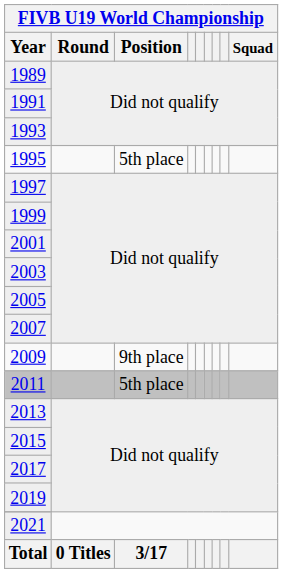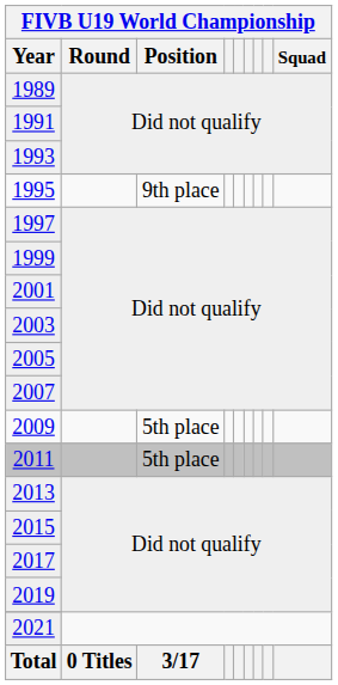1995 | FIVB U19 World Championship / Position: 5th place -> 9th place
2009 | FIVB U19 World Championship / Position: 9th place -> 5th place
